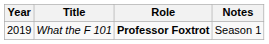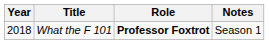What the F 101 | Year: 2019 -> 2018
